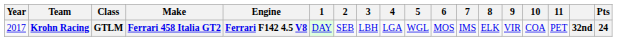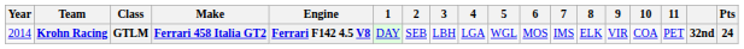Krohn Racing | Year: 2017 -> 2014
